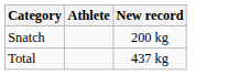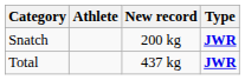+ column: Type | JWR | JWR
